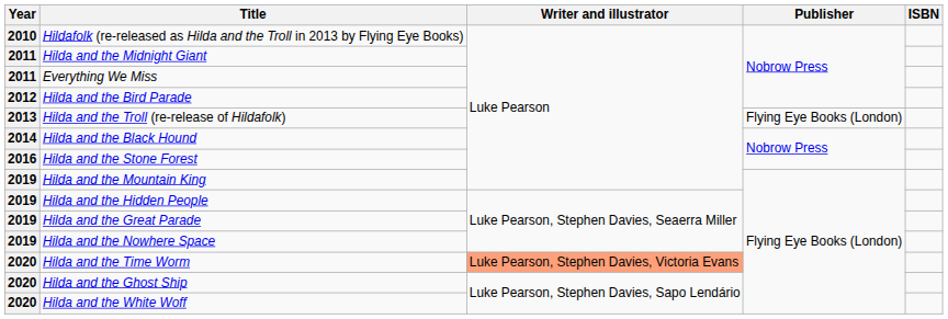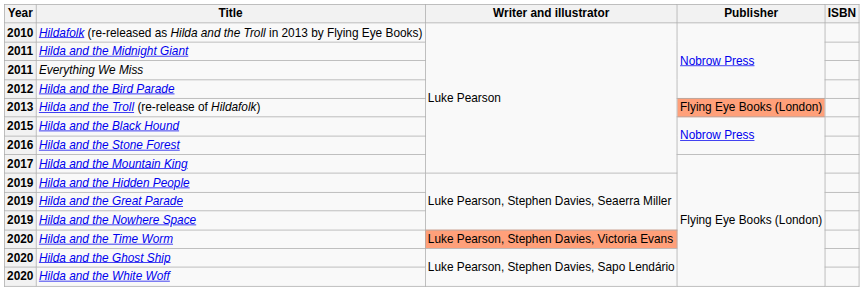Hilda and the Troll (re-release of Hildafolk) | Publisher: no background -> lightsalmon background
Hilda and the Black Hound | Year: 2014 -> 2015
Hilda and the Mountain King | Year: 2019 -> 2017
